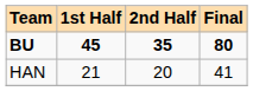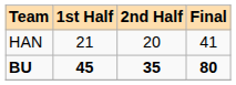rows swapped: HAN <-> BU
